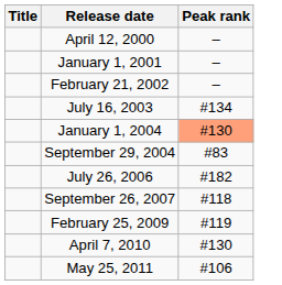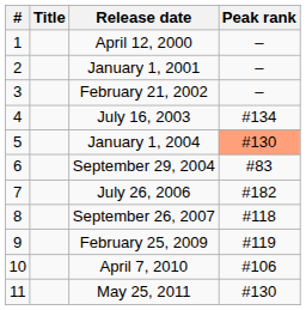+ column: # | 1 | 2 | 3 | 4 | 5 | 6 | 7 | 8 | 9 | 10 | 11
April 7, 2010 | Peak rank: #130 -> #106
May 25, 2011 | Peak rank: #106 -> #130
